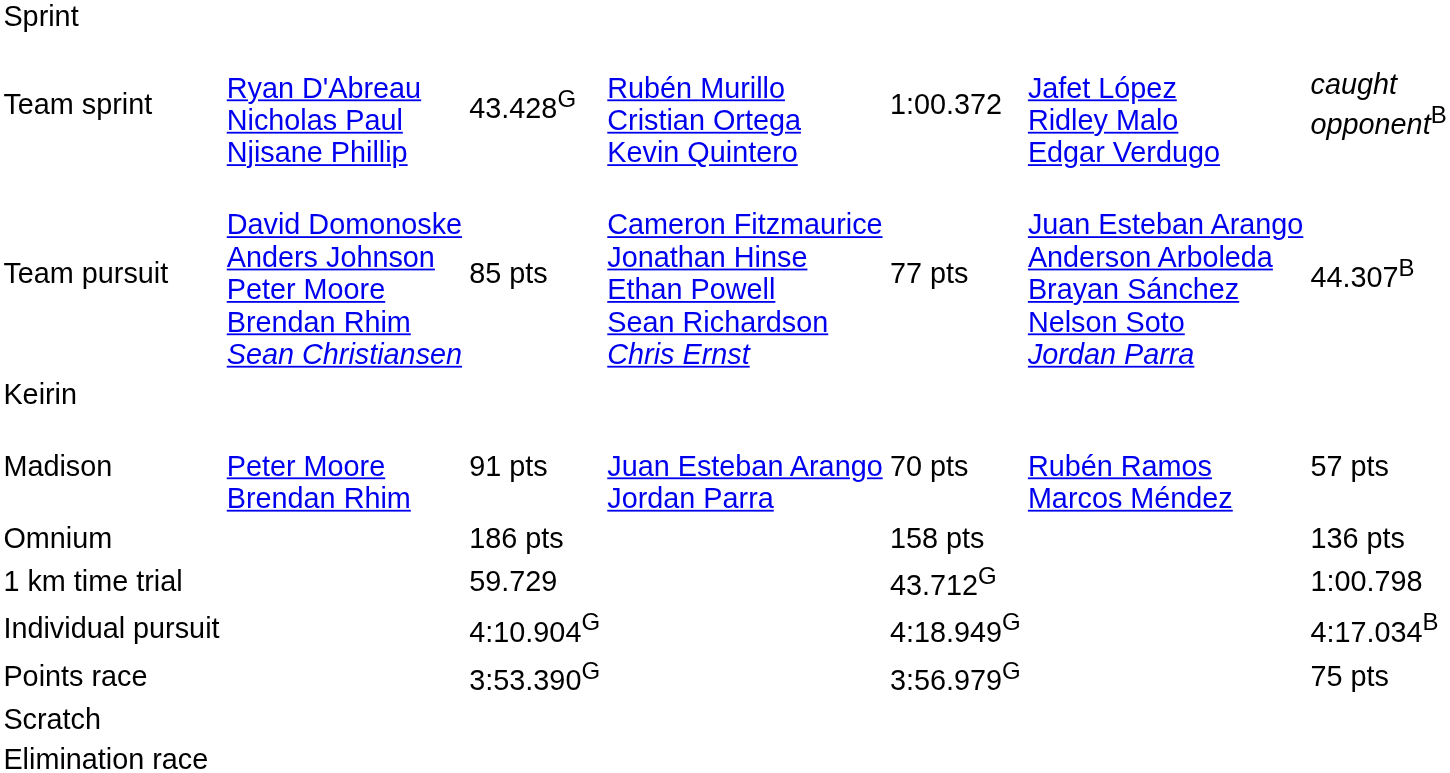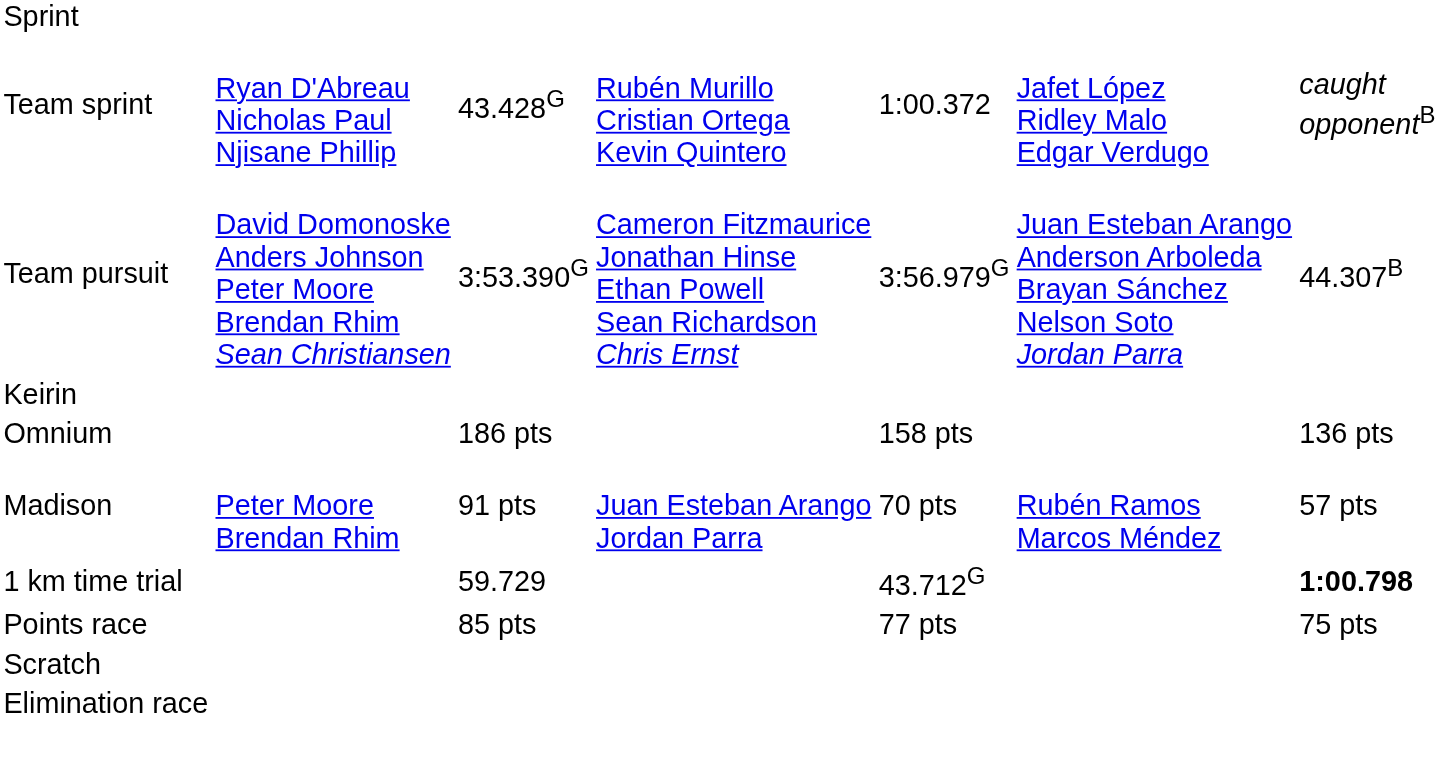Team pursuit | column 3: 85 pts -> 3:53.390G
Team pursuit | column 5: 77 pts -> 3:56.979G
rows swapped: Omnium <-> Madison
1 km time trial | column 7: normal -> bold
- row: Individual pursuit | 4:10.904G | 4:18.949G | 4:17.034B
Points race | column 3: 3:53.390G -> 85 pts
Points race | column 5: 3:56.979G -> 77 pts
